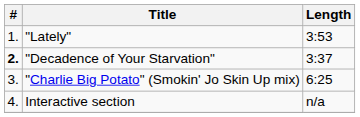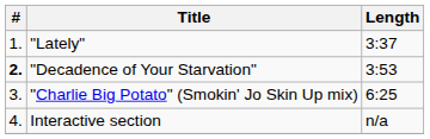"Lately" | Length: 3:53 -> 3:37
"Decadence of Your Starvation" | Length: 3:37 -> 3:53
